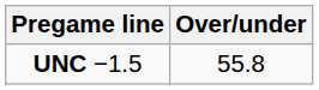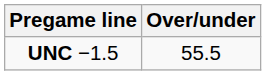UNC −1.5 | Over/under: 55.8 -> 55.5
